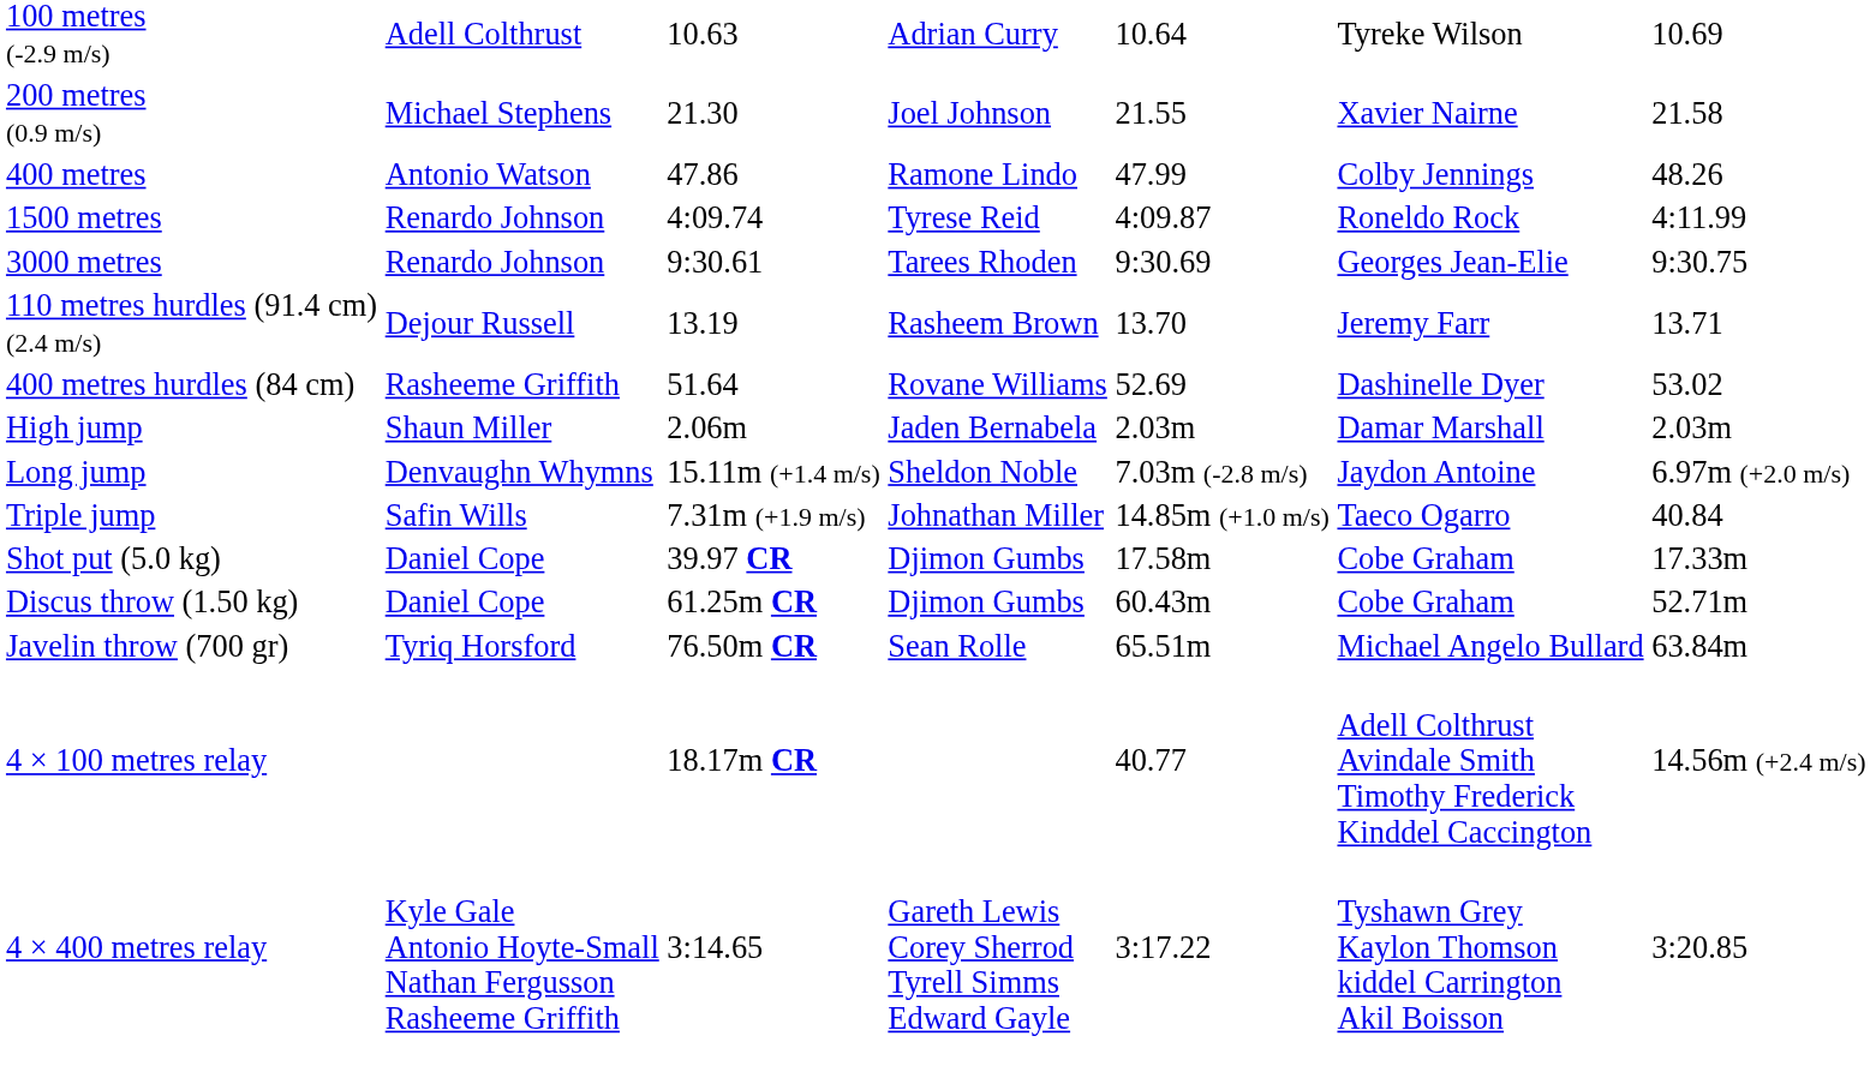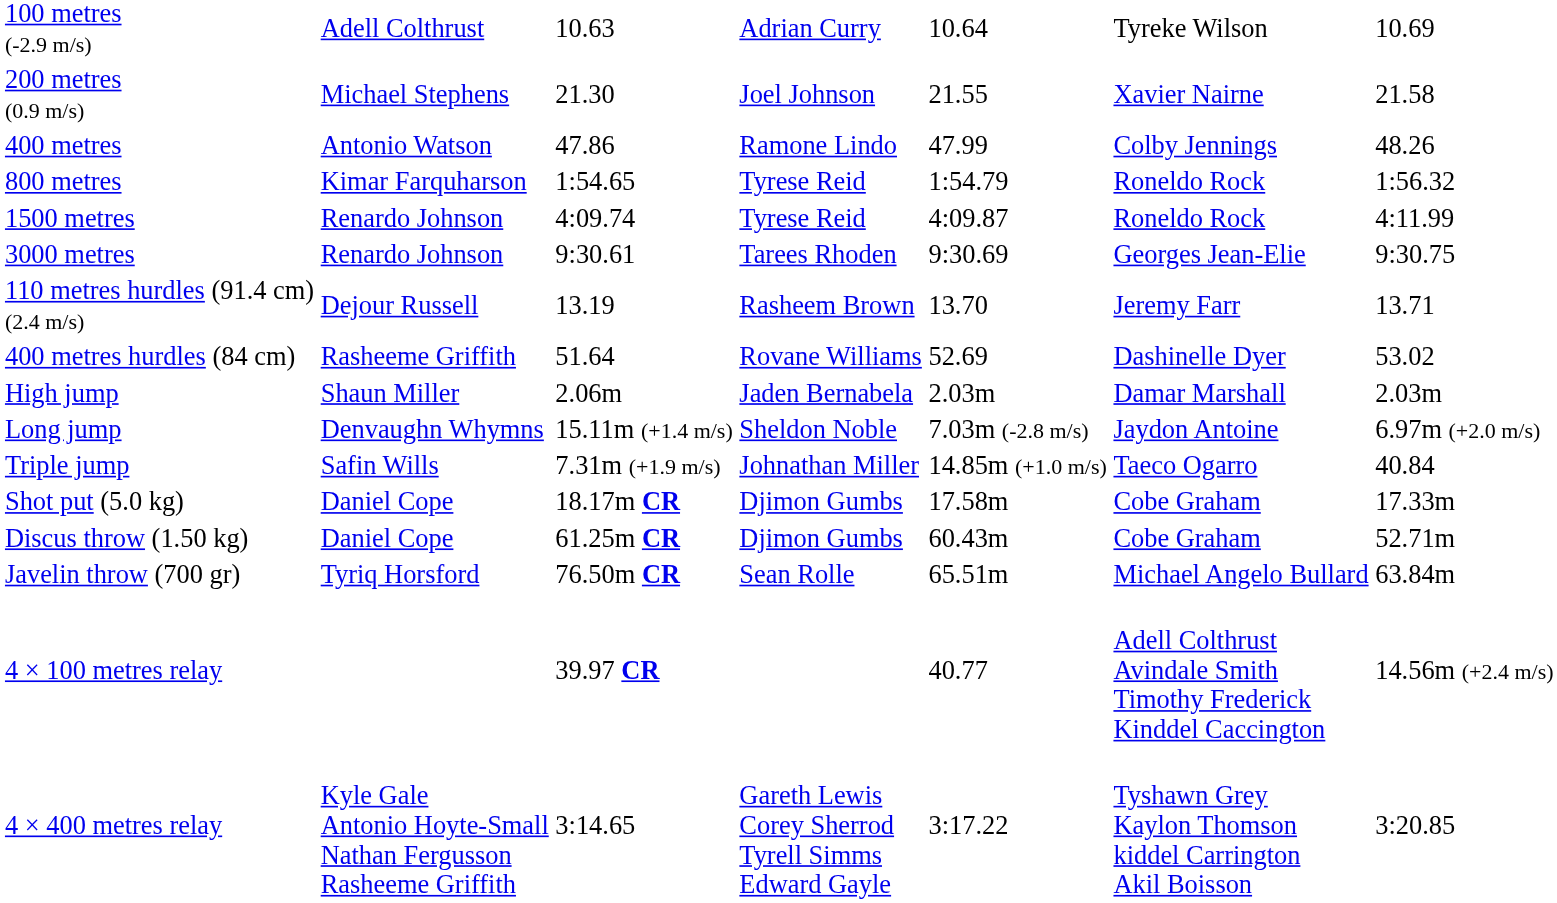+ row: 800 metres | Kimar Farquharson | 1:54.65 | Tyrese Reid | 1:54.79 | Roneldo Rock | 1:56.32
Shot put (5.0 kg) | column 3: 39.97 CR -> 18.17m CR
4 × 100 metres relay | column 3: 18.17m CR -> 39.97 CR
